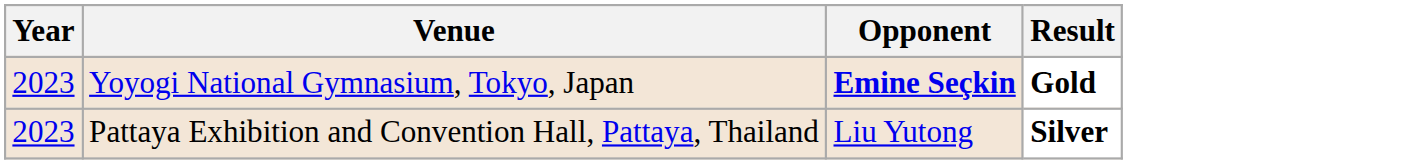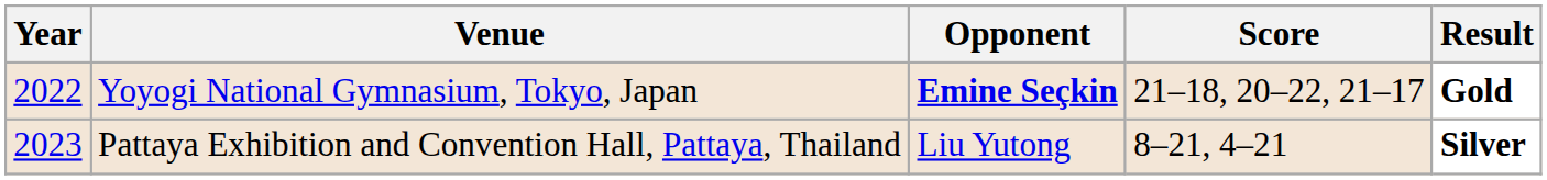+ column: Score | 21–18, 20–22, 21–17 | 8–21, 4–21
Yoyogi National Gymnasium, Tokyo, Japan | Year: 2023 -> 2022
